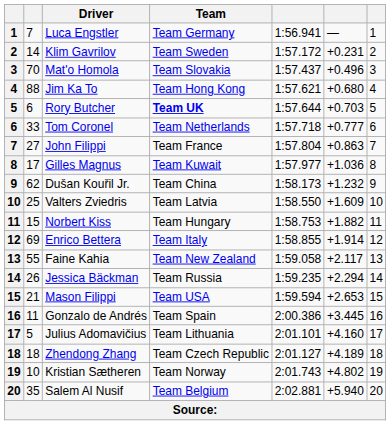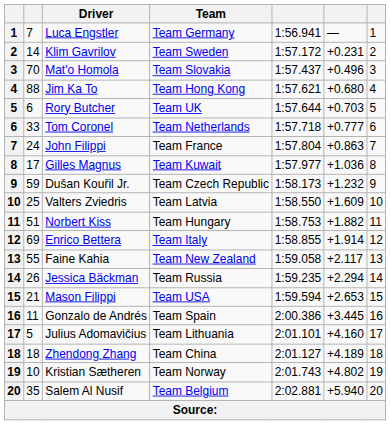Rory Butcher | Team: bold -> normal
John Filippi | column 2: 27 -> 24
Dušan Kouřil Jr. | column 2: 62 -> 59
Dušan Kouřil Jr. | Team: Team China -> Team Czech Republic
Norbert Kiss | column 2: 15 -> 51
Zhendong Zhang | Team: Team Czech Republic -> Team China
